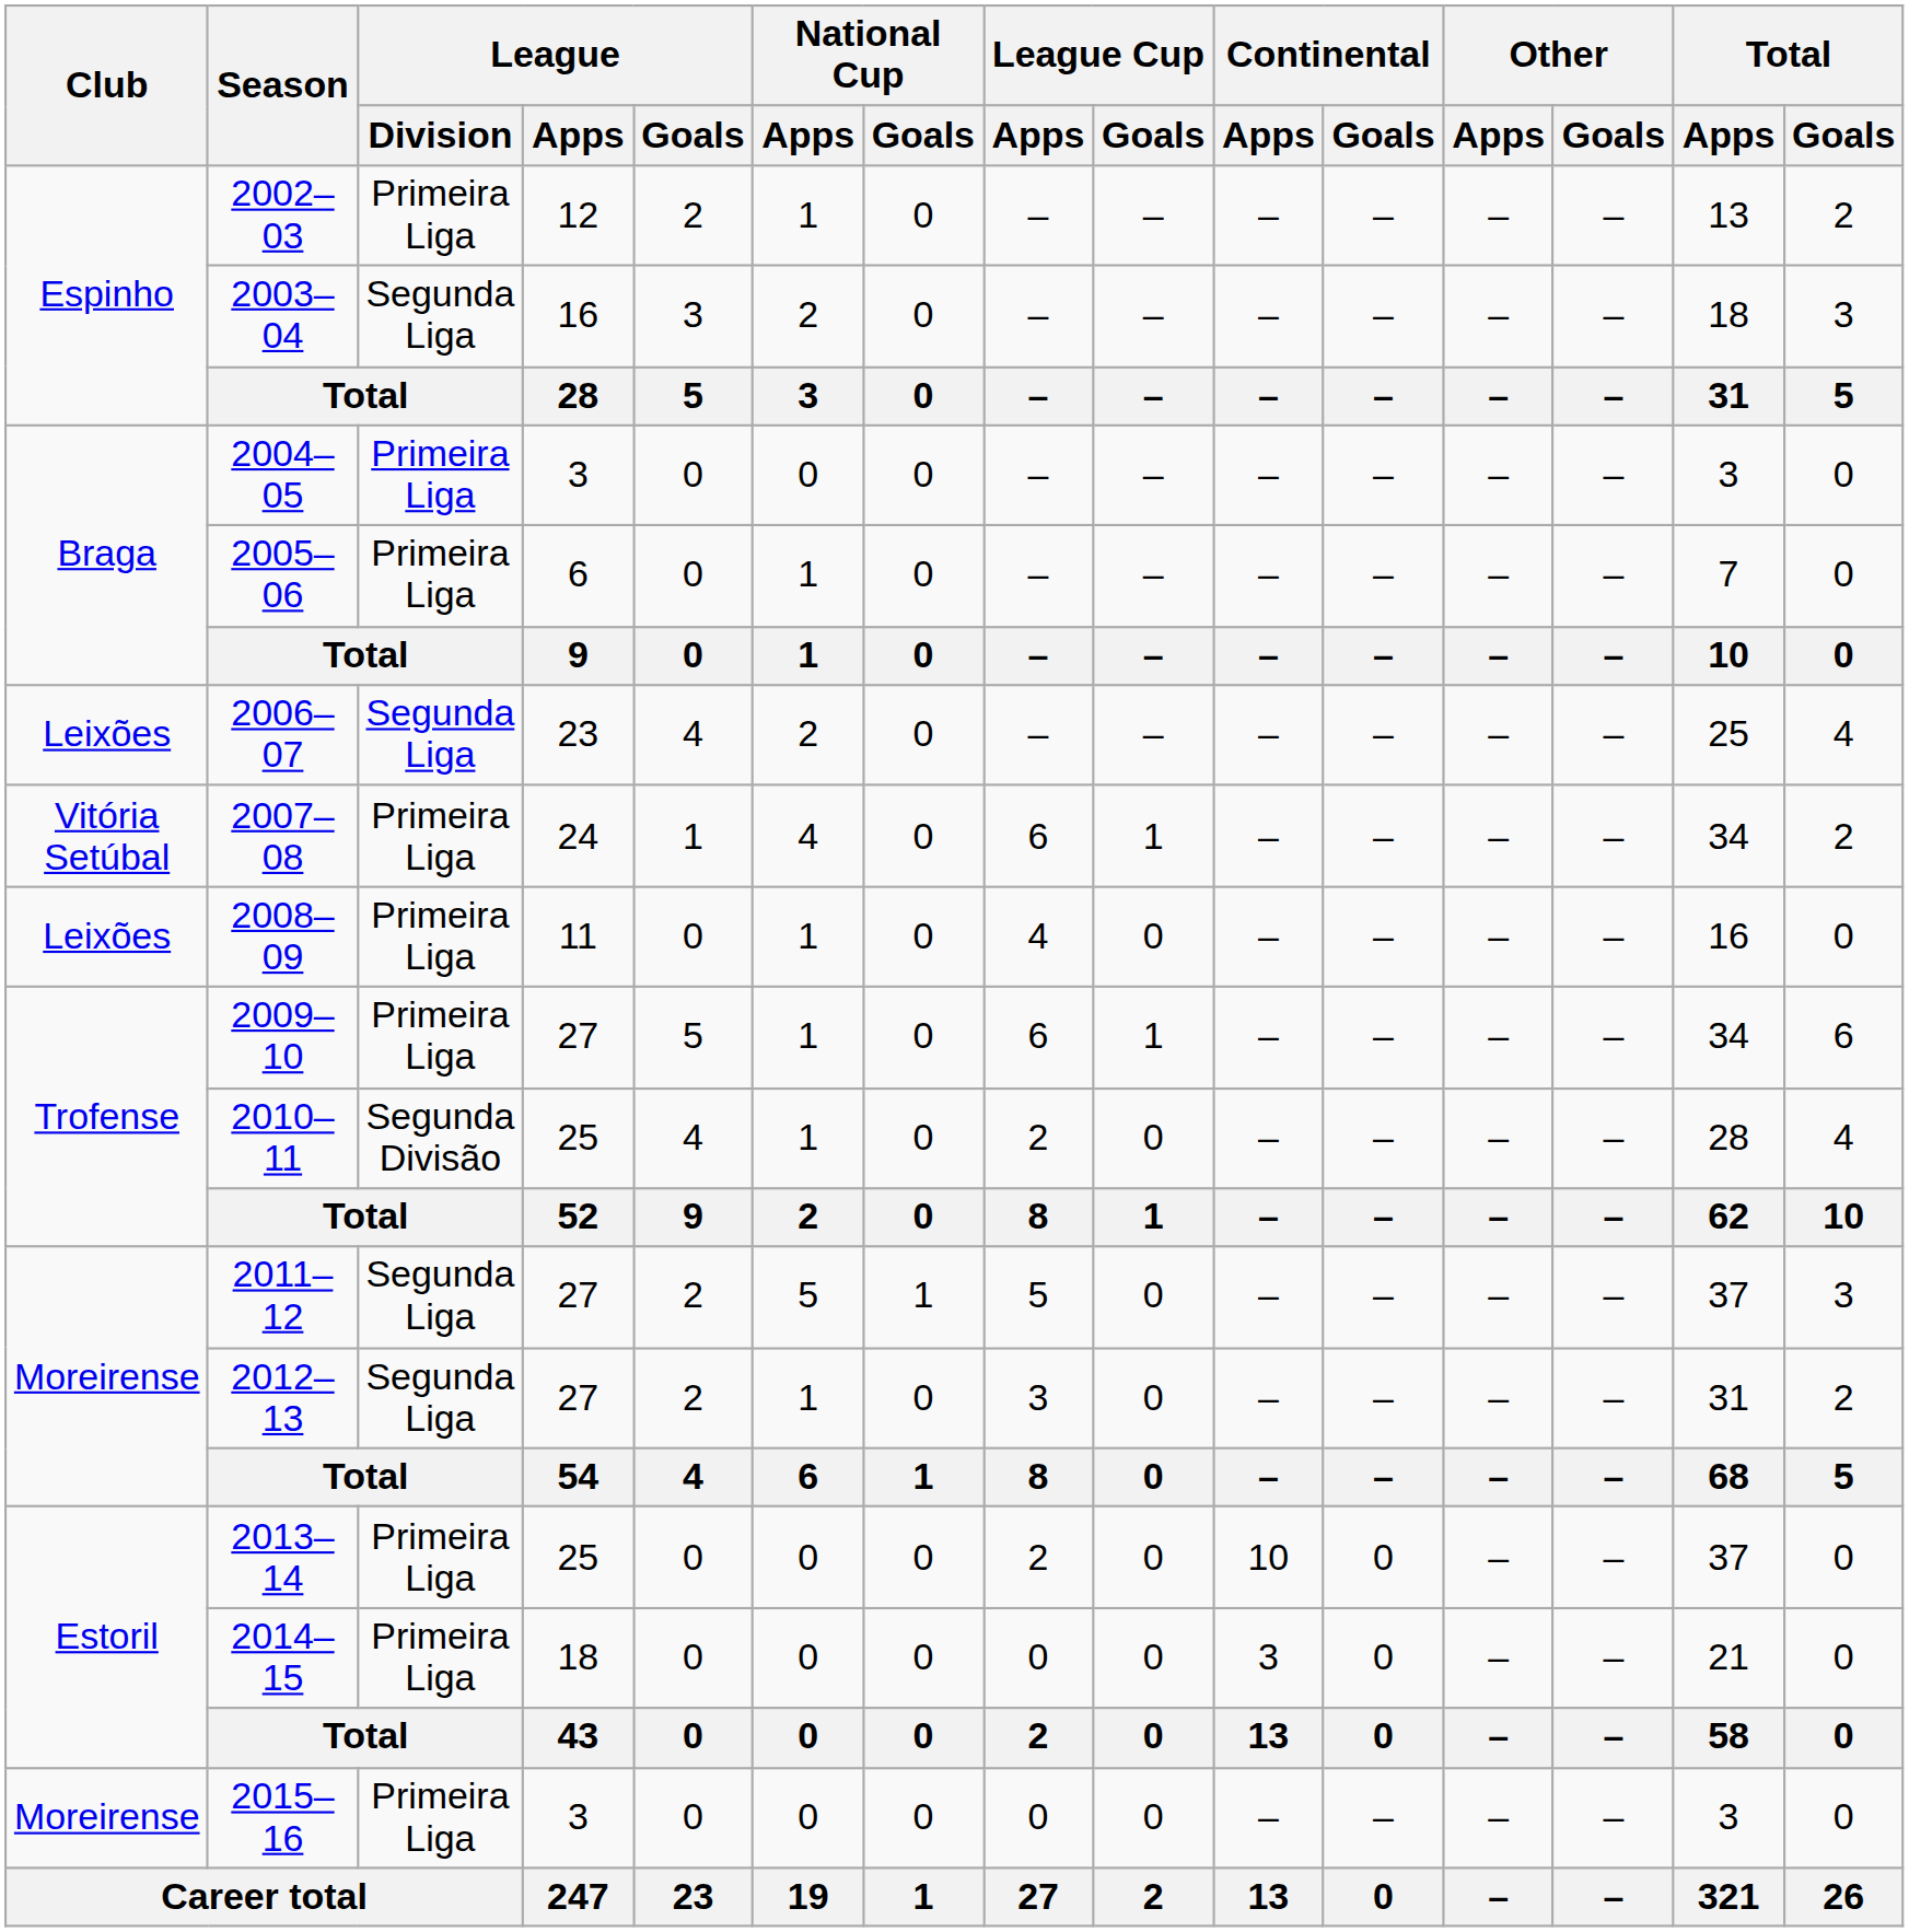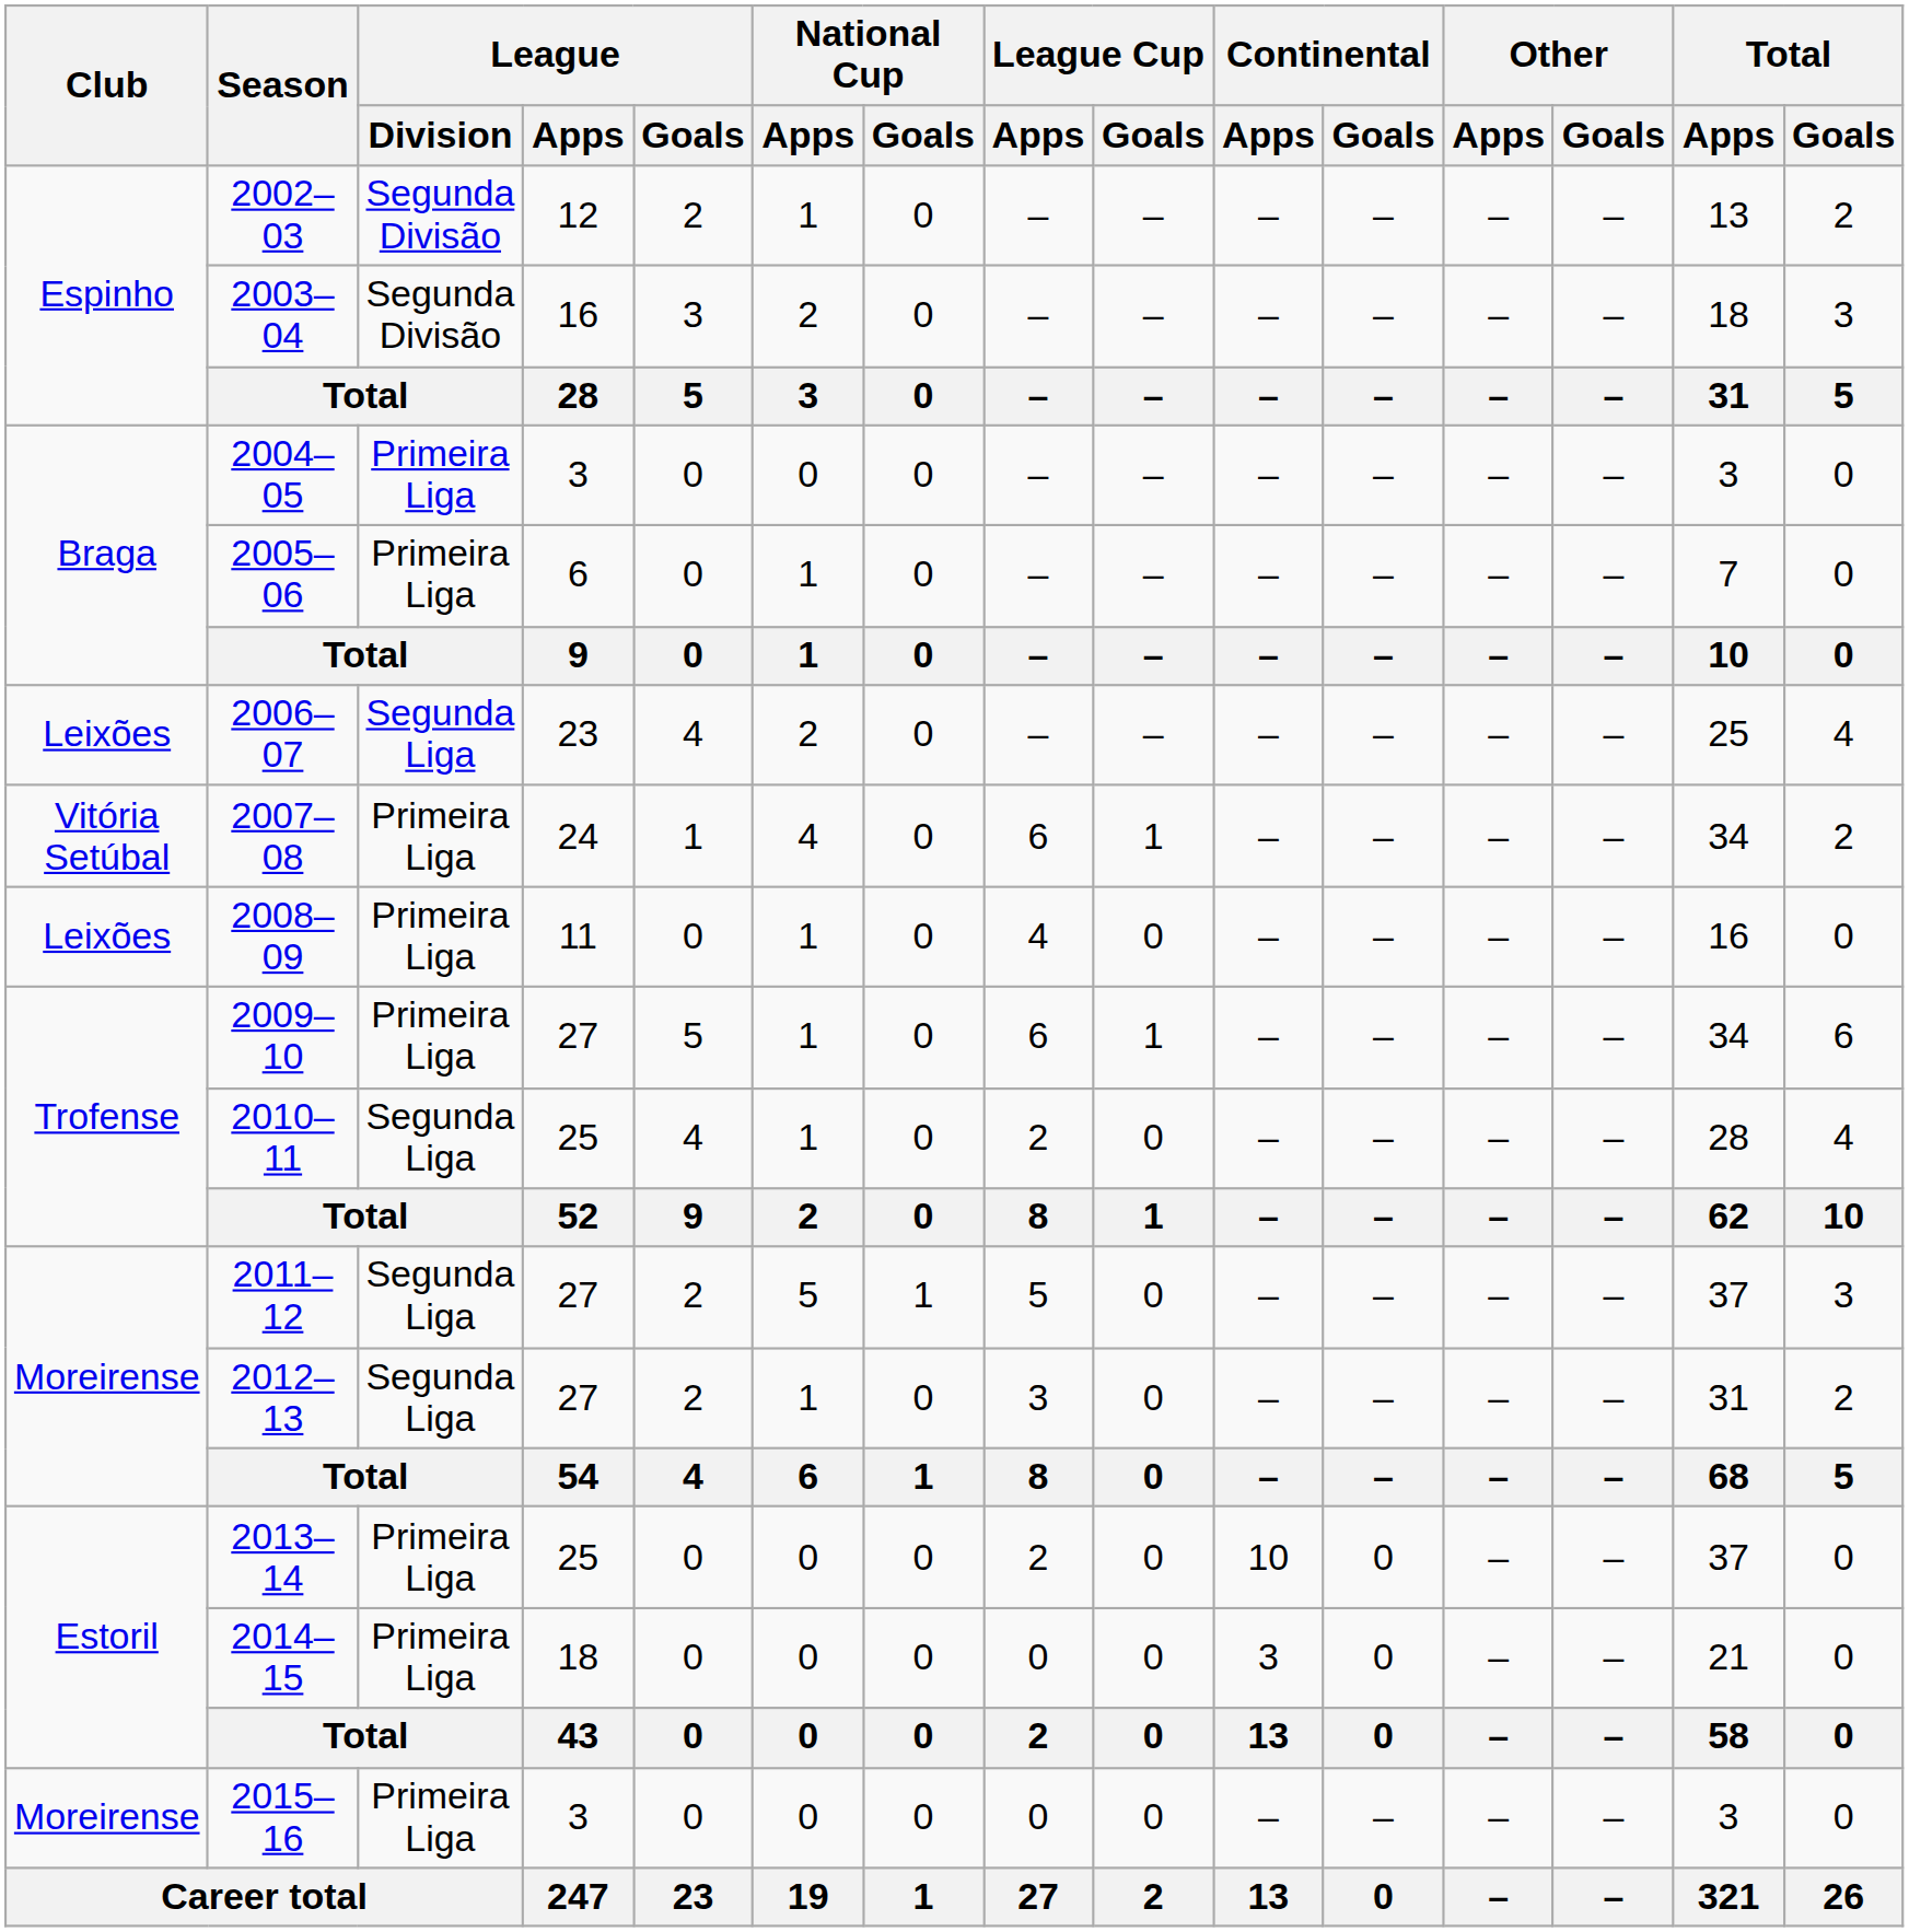2002–03 | League / Division: Primeira Liga -> Segunda Divisão
2003–04 | League / Division: Segunda Liga -> Segunda Divisão
2010–11 | League / Division: Segunda Divisão -> Segunda Liga
